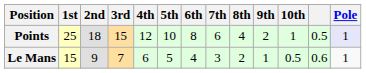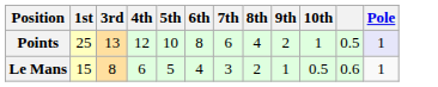- column: 2nd | 18 | 9
Points | 3rd: 15 -> 13
Le Mans | 3rd: 7 -> 8
